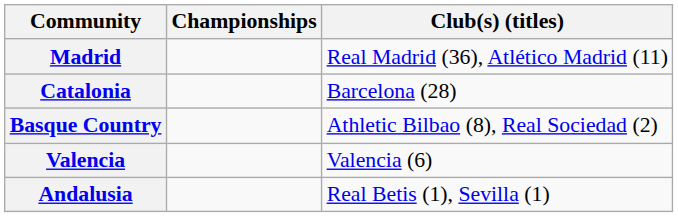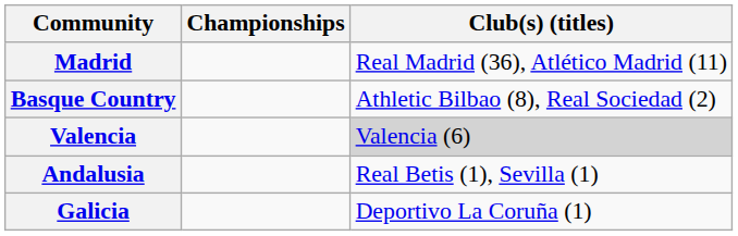- row: Catalonia | Barcelona (28)
Valencia | Club(s) (titles): no background -> lightgrey background
+ row: Galicia | Deportivo La Coruña (1)
